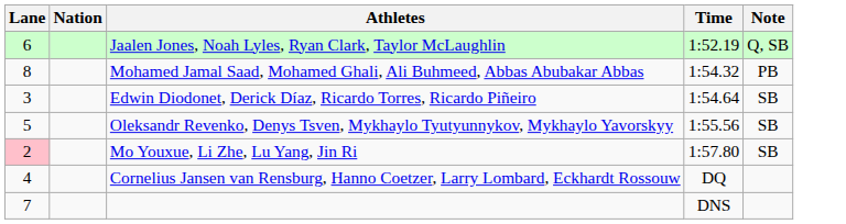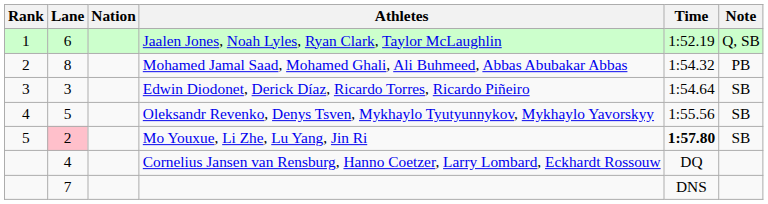+ column: Rank | 1 | 2 | 3 | 4 | 5
Mo Youxue, Li Zhe, Lu Yang, Jin Ri | Time: normal -> bold
